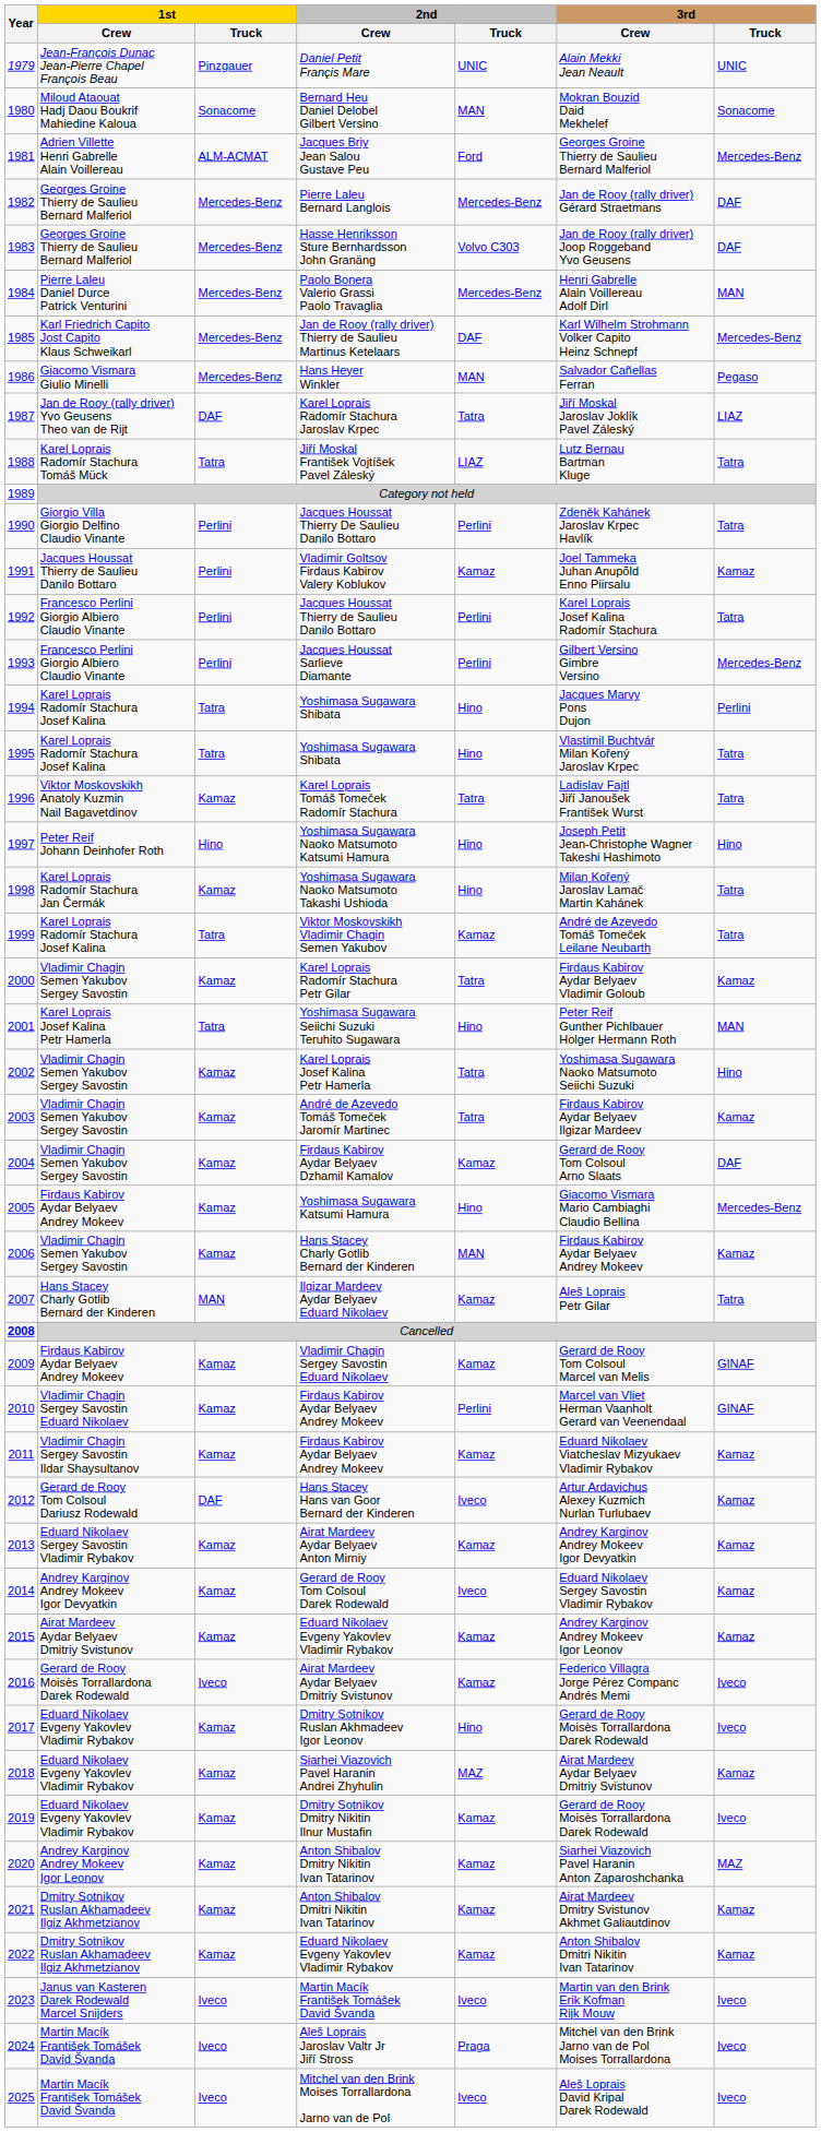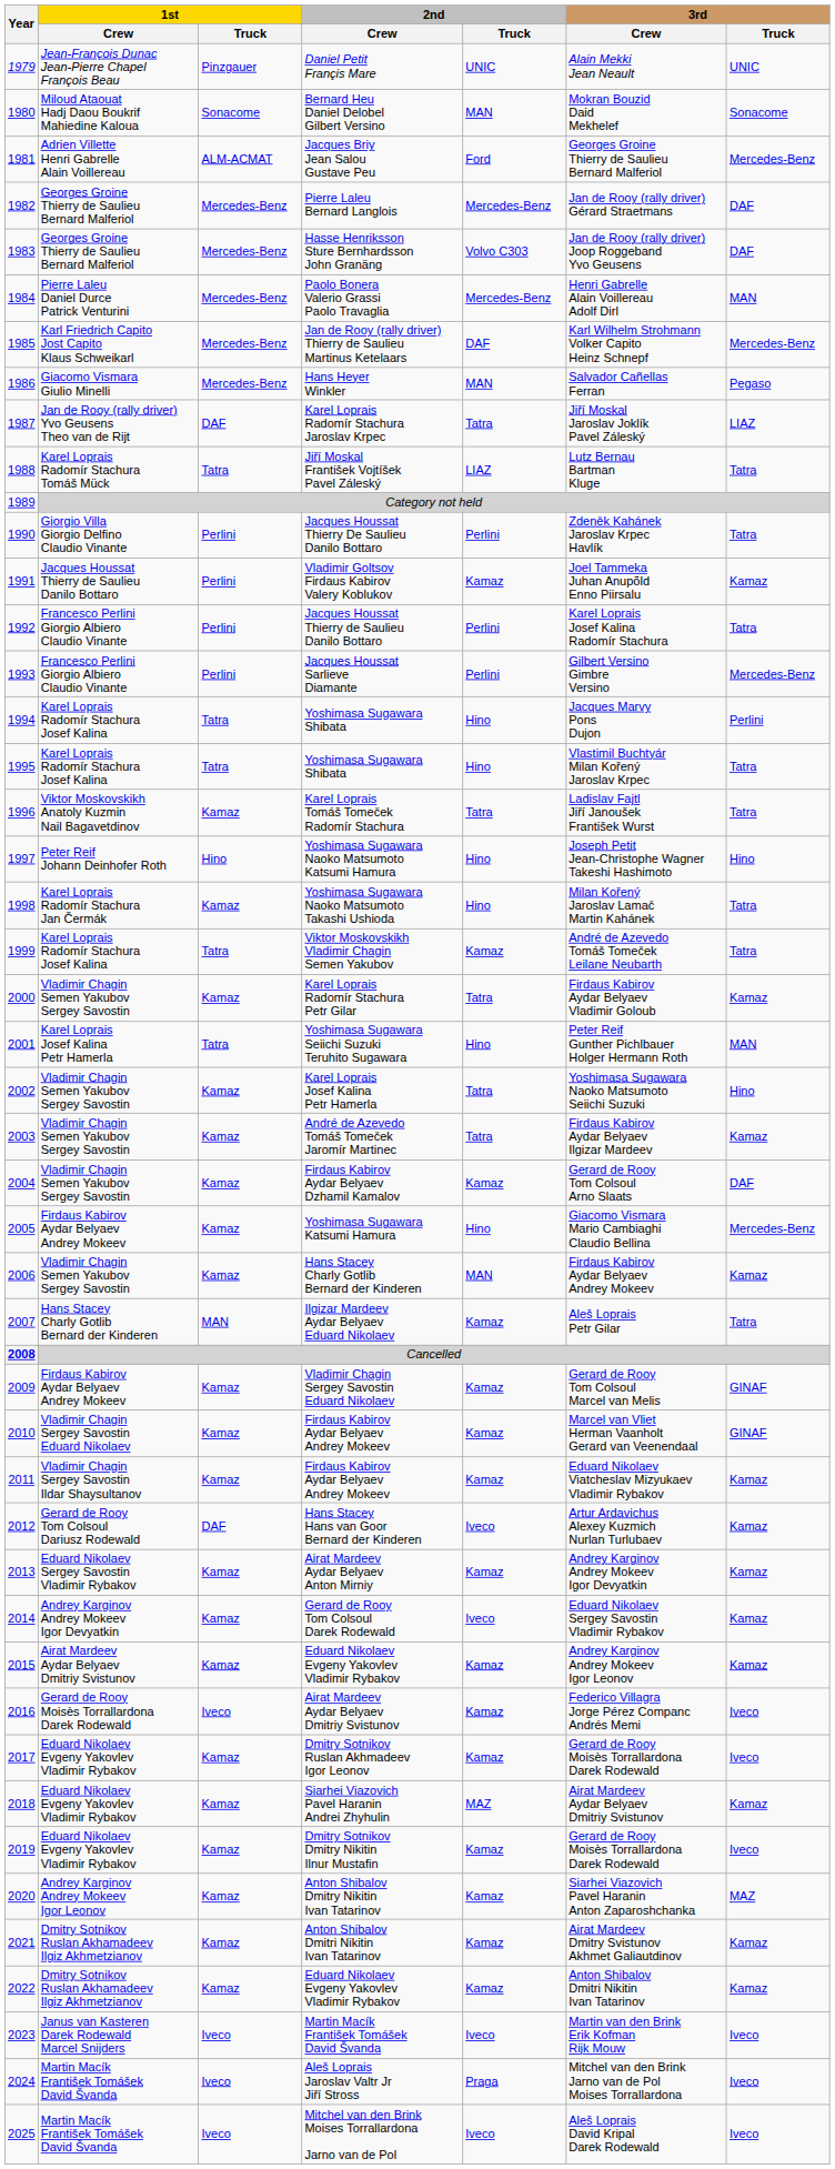2010 / Firdaus Kabirov Aydar Belyaev Andrey Mokeev | 2nd / Truck: Perlini -> Kamaz
Dmitry Sotnikov Ruslan Akhmadeev Igor Leonov | 2nd / Truck: Hino -> Kamaz
